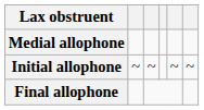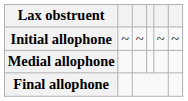rows swapped: Initial allophone <-> Medial allophone
